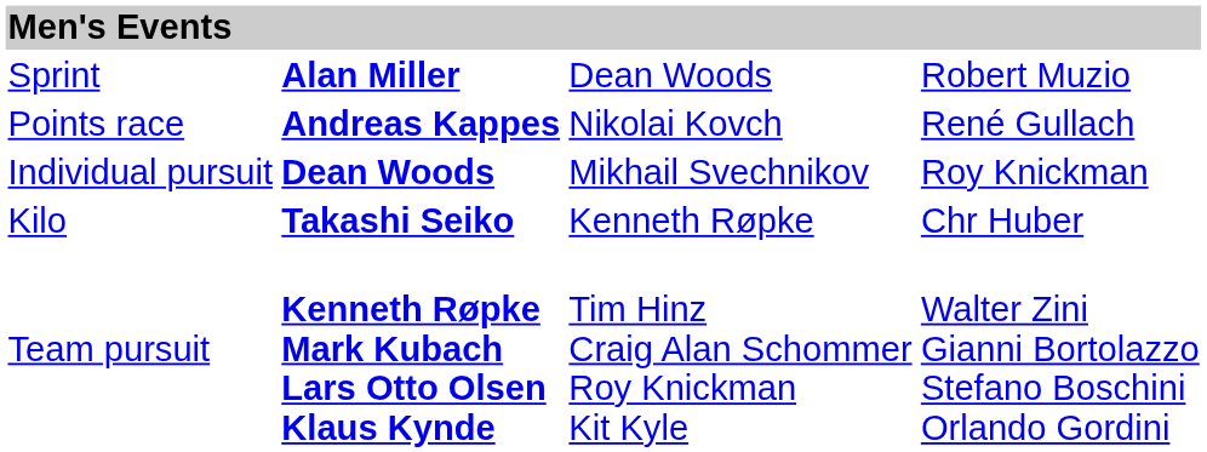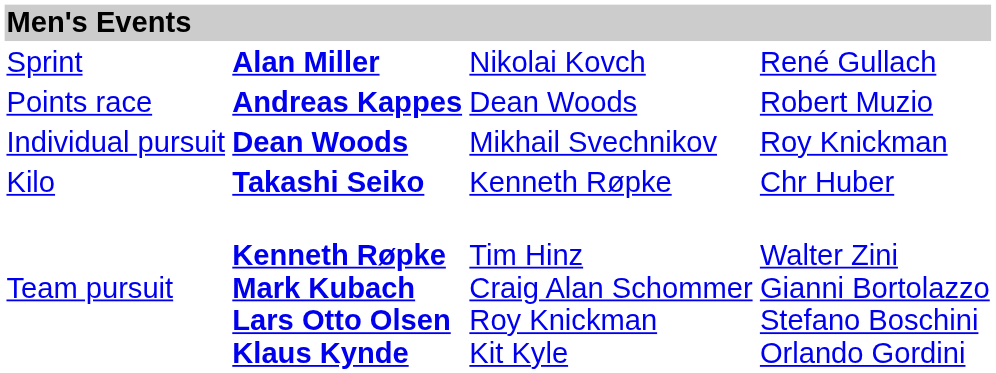Sprint | column 3: Dean Woods -> Nikolai Kovch
Sprint | column 4: Robert Muzio -> René Gullach
Points race | column 3: Nikolai Kovch -> Dean Woods
Points race | column 4: René Gullach -> Robert Muzio
